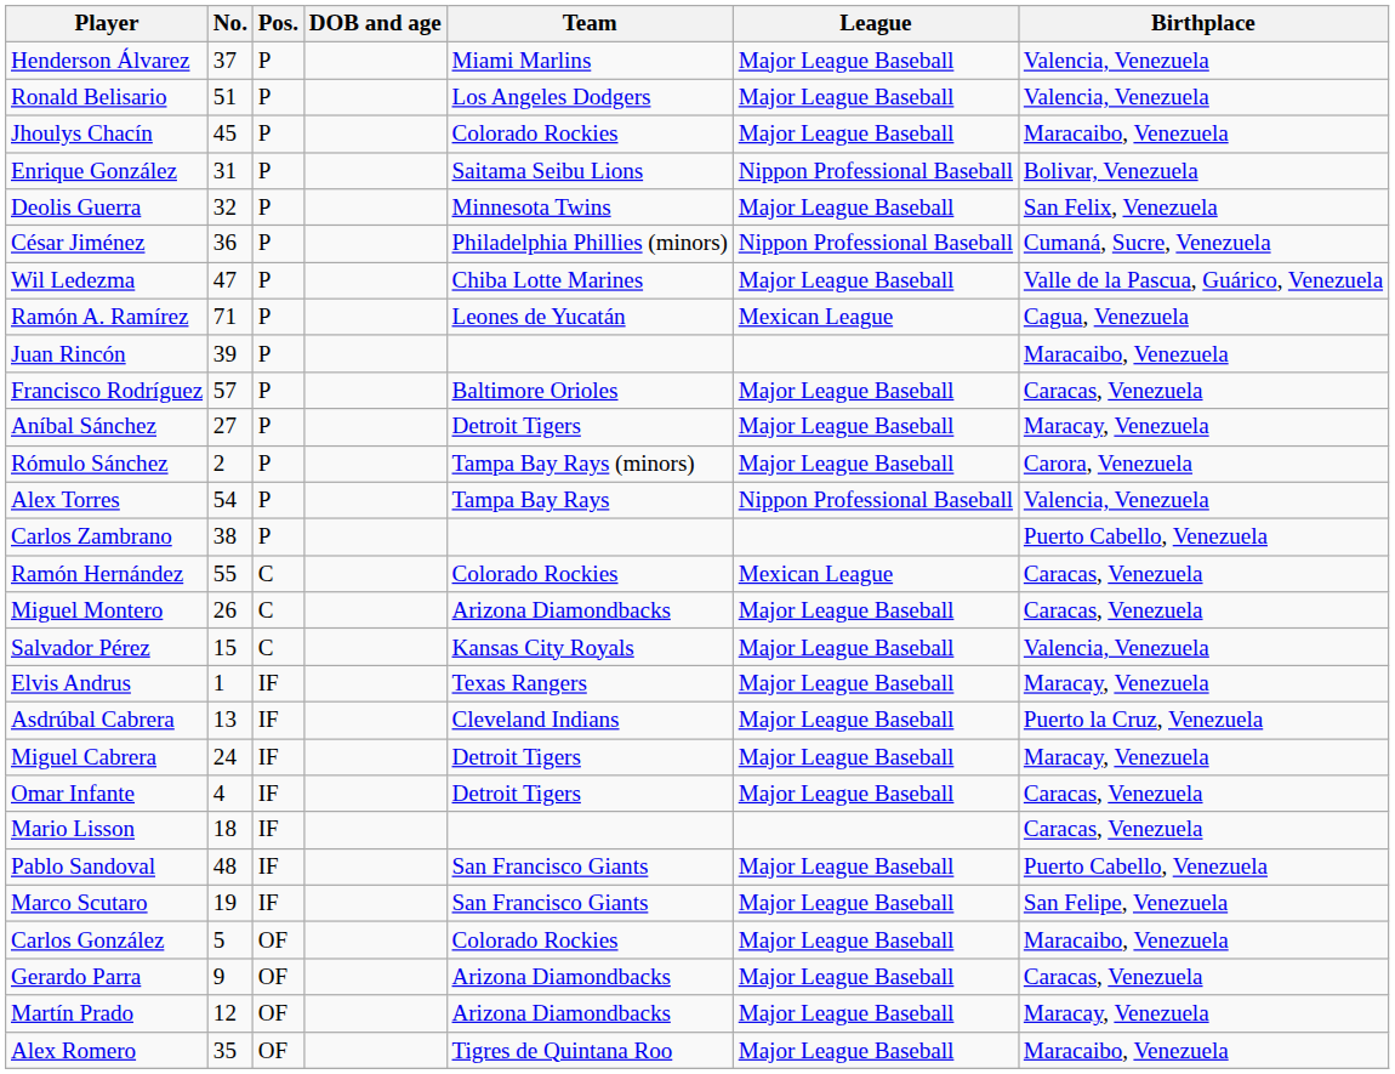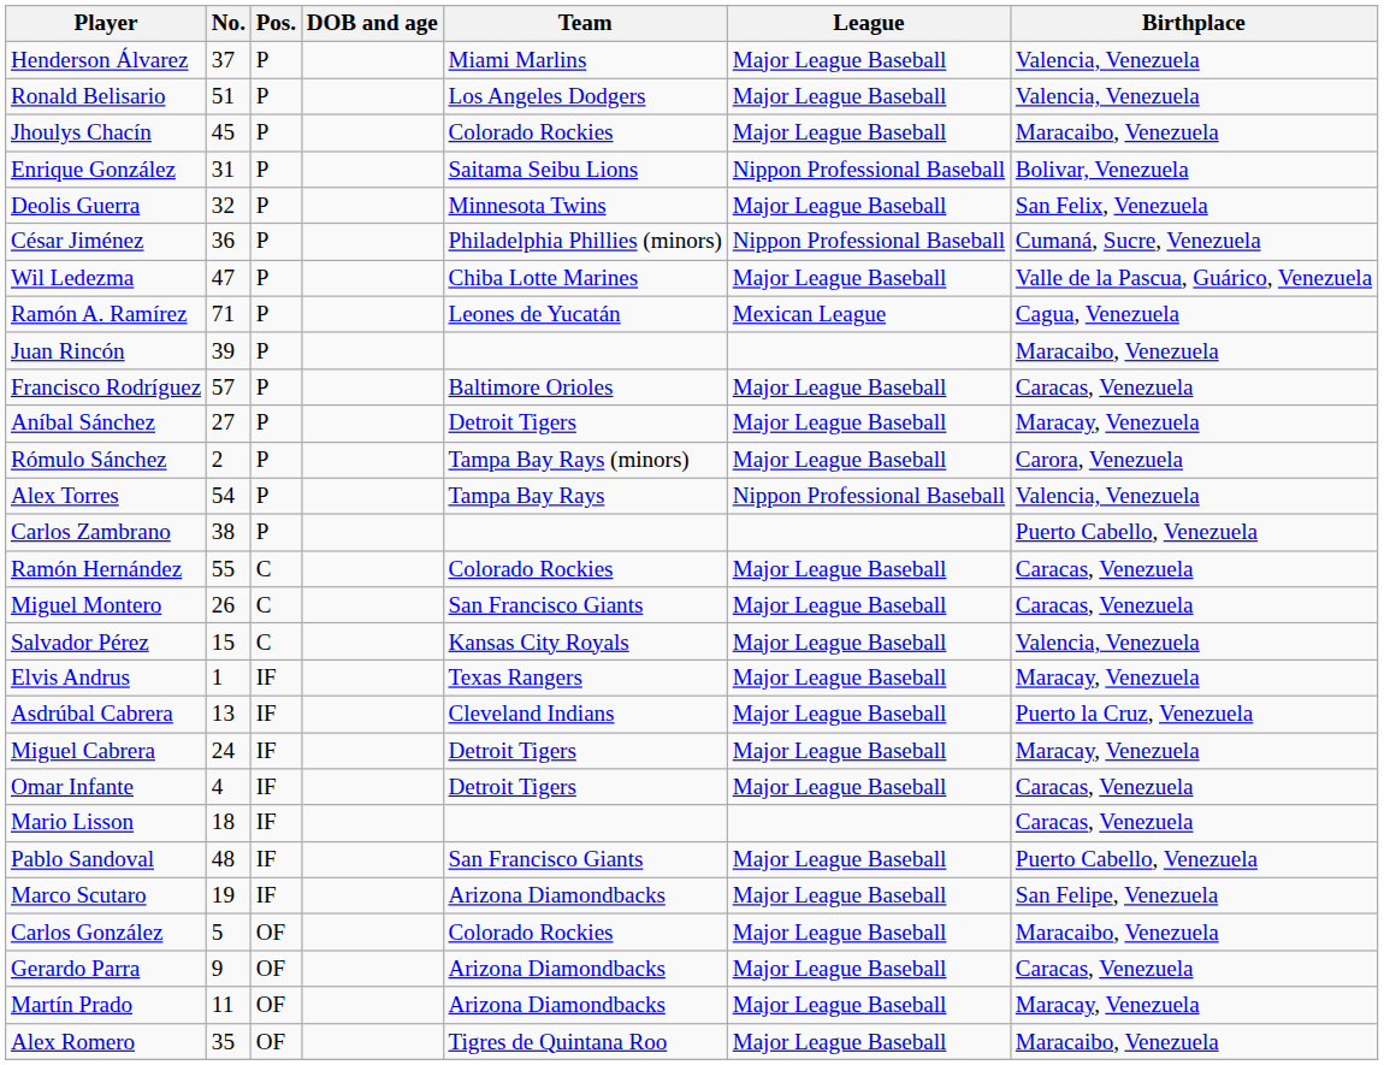Ramón Hernández | League: Mexican League -> Major League Baseball
Miguel Montero | Team: Arizona Diamondbacks -> San Francisco Giants
Marco Scutaro | Team: San Francisco Giants -> Arizona Diamondbacks
Martín Prado | No.: 12 -> 11
